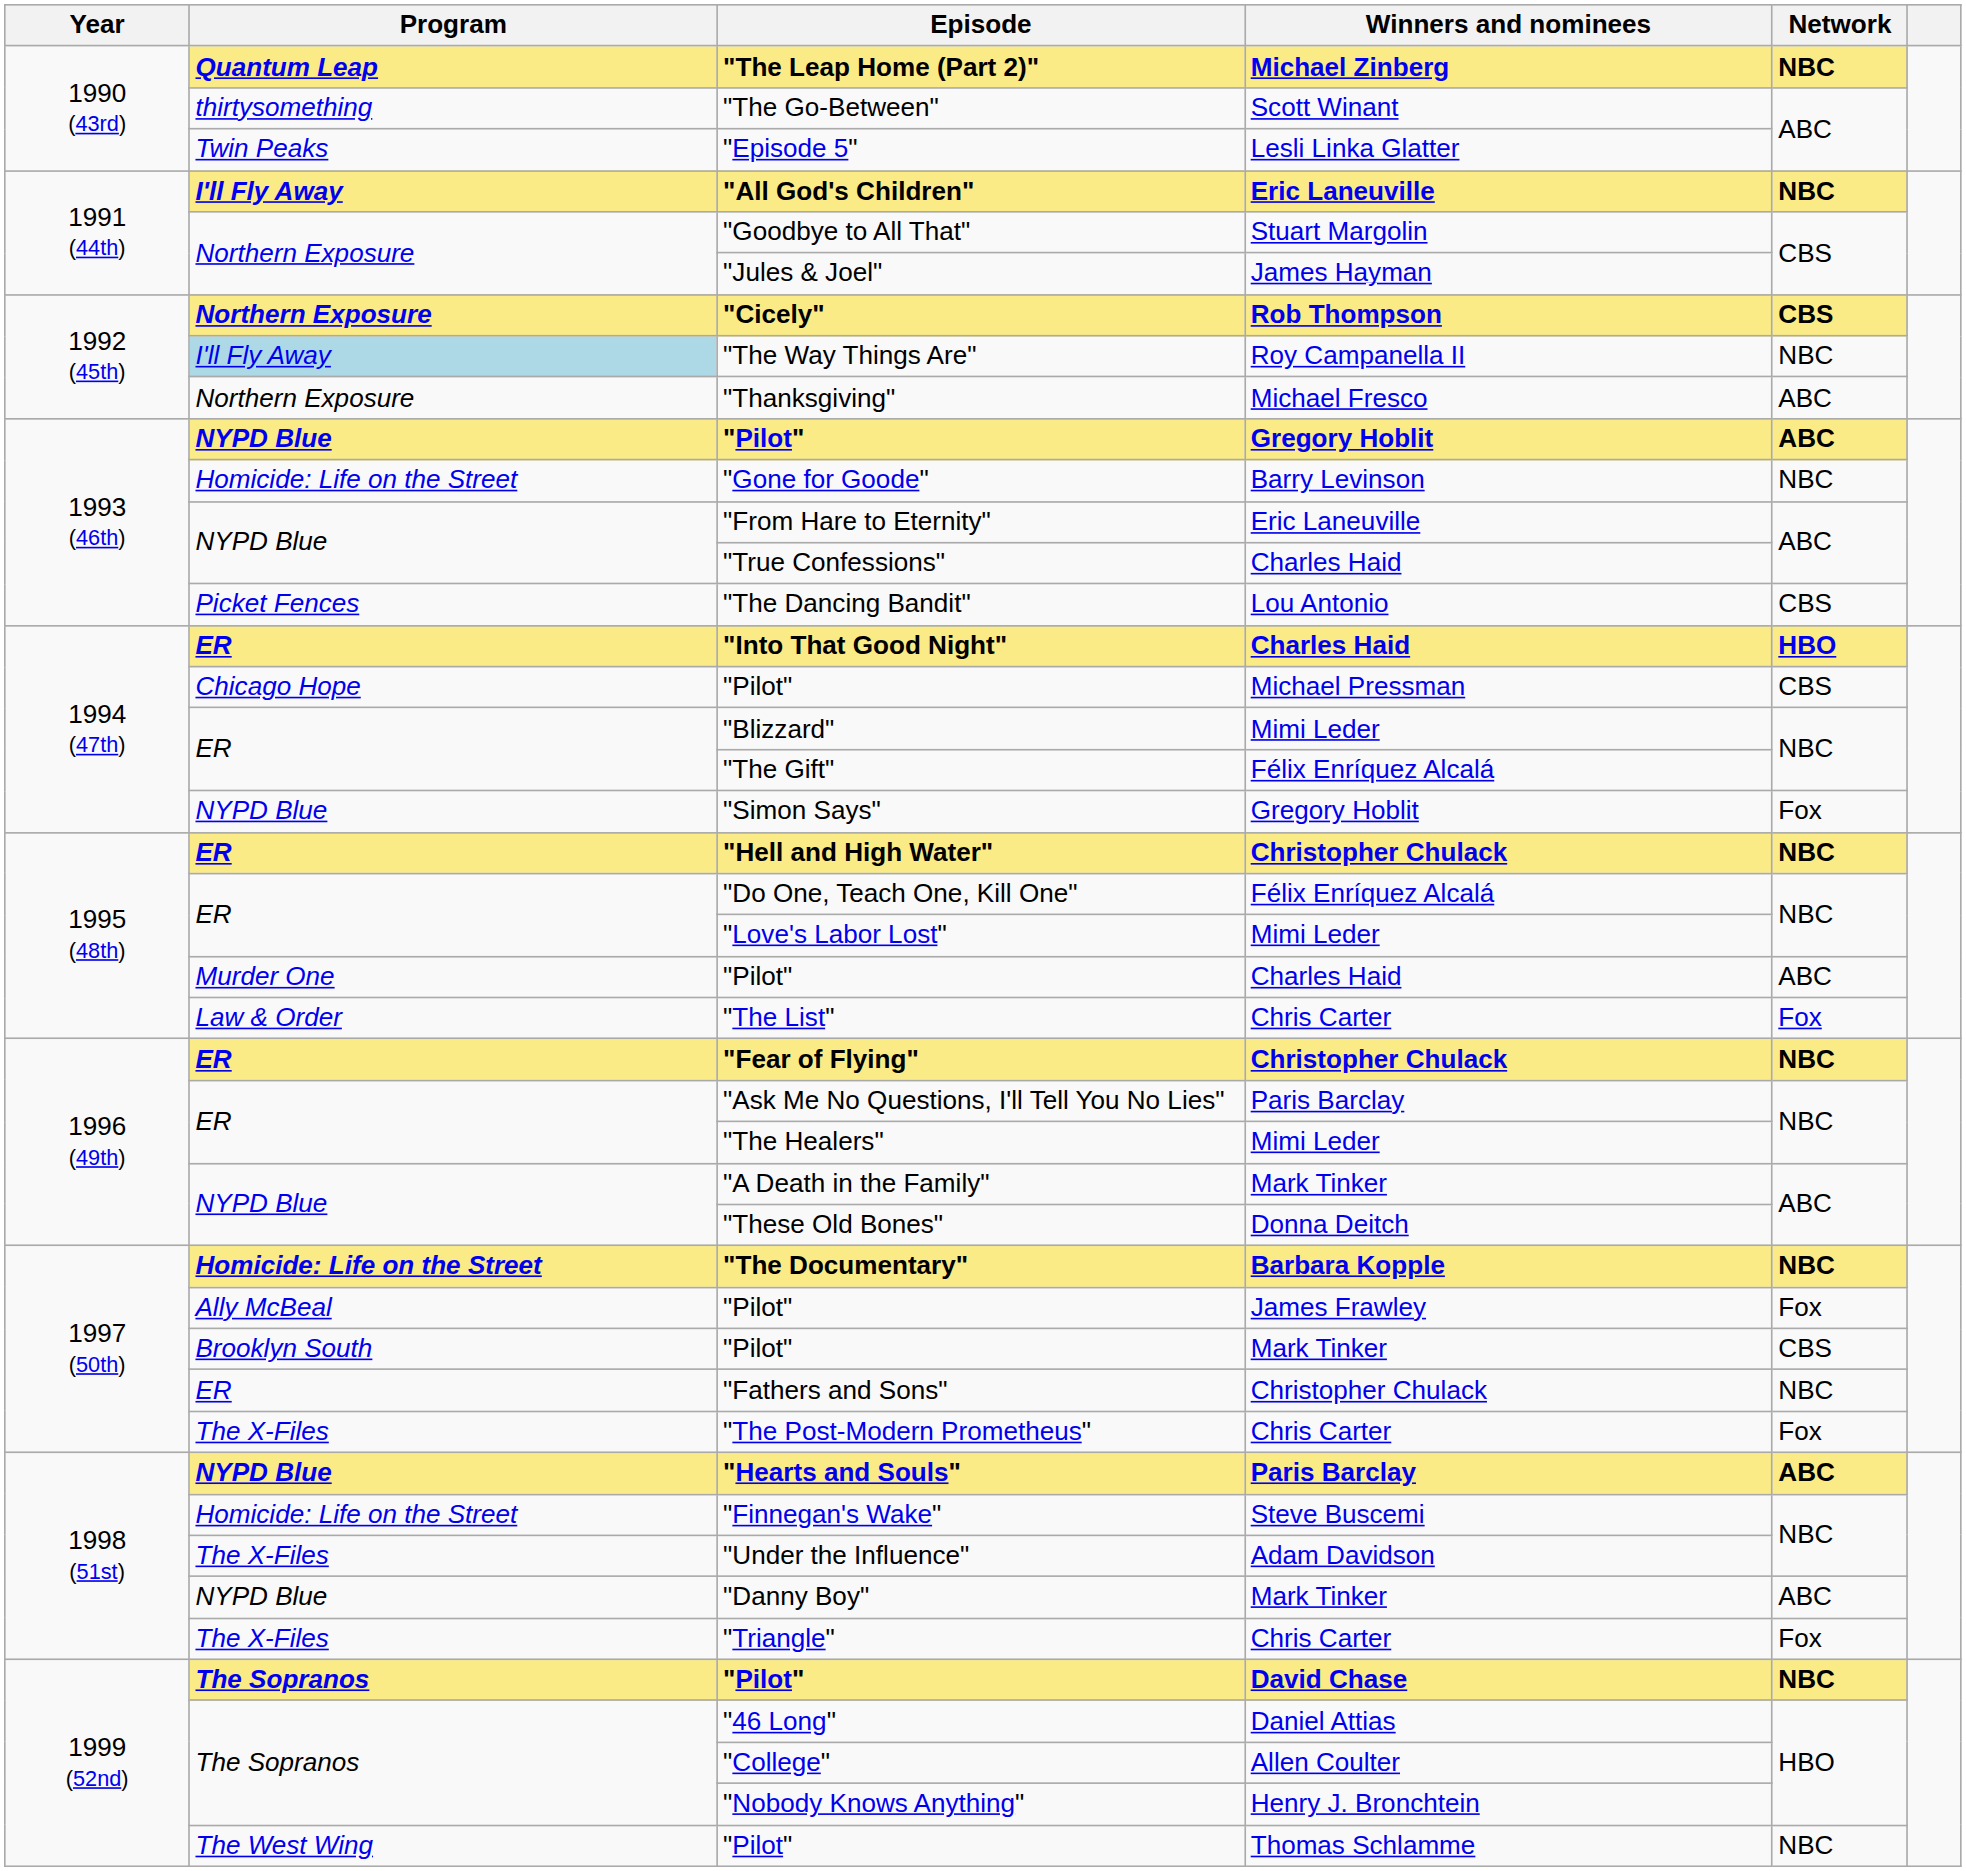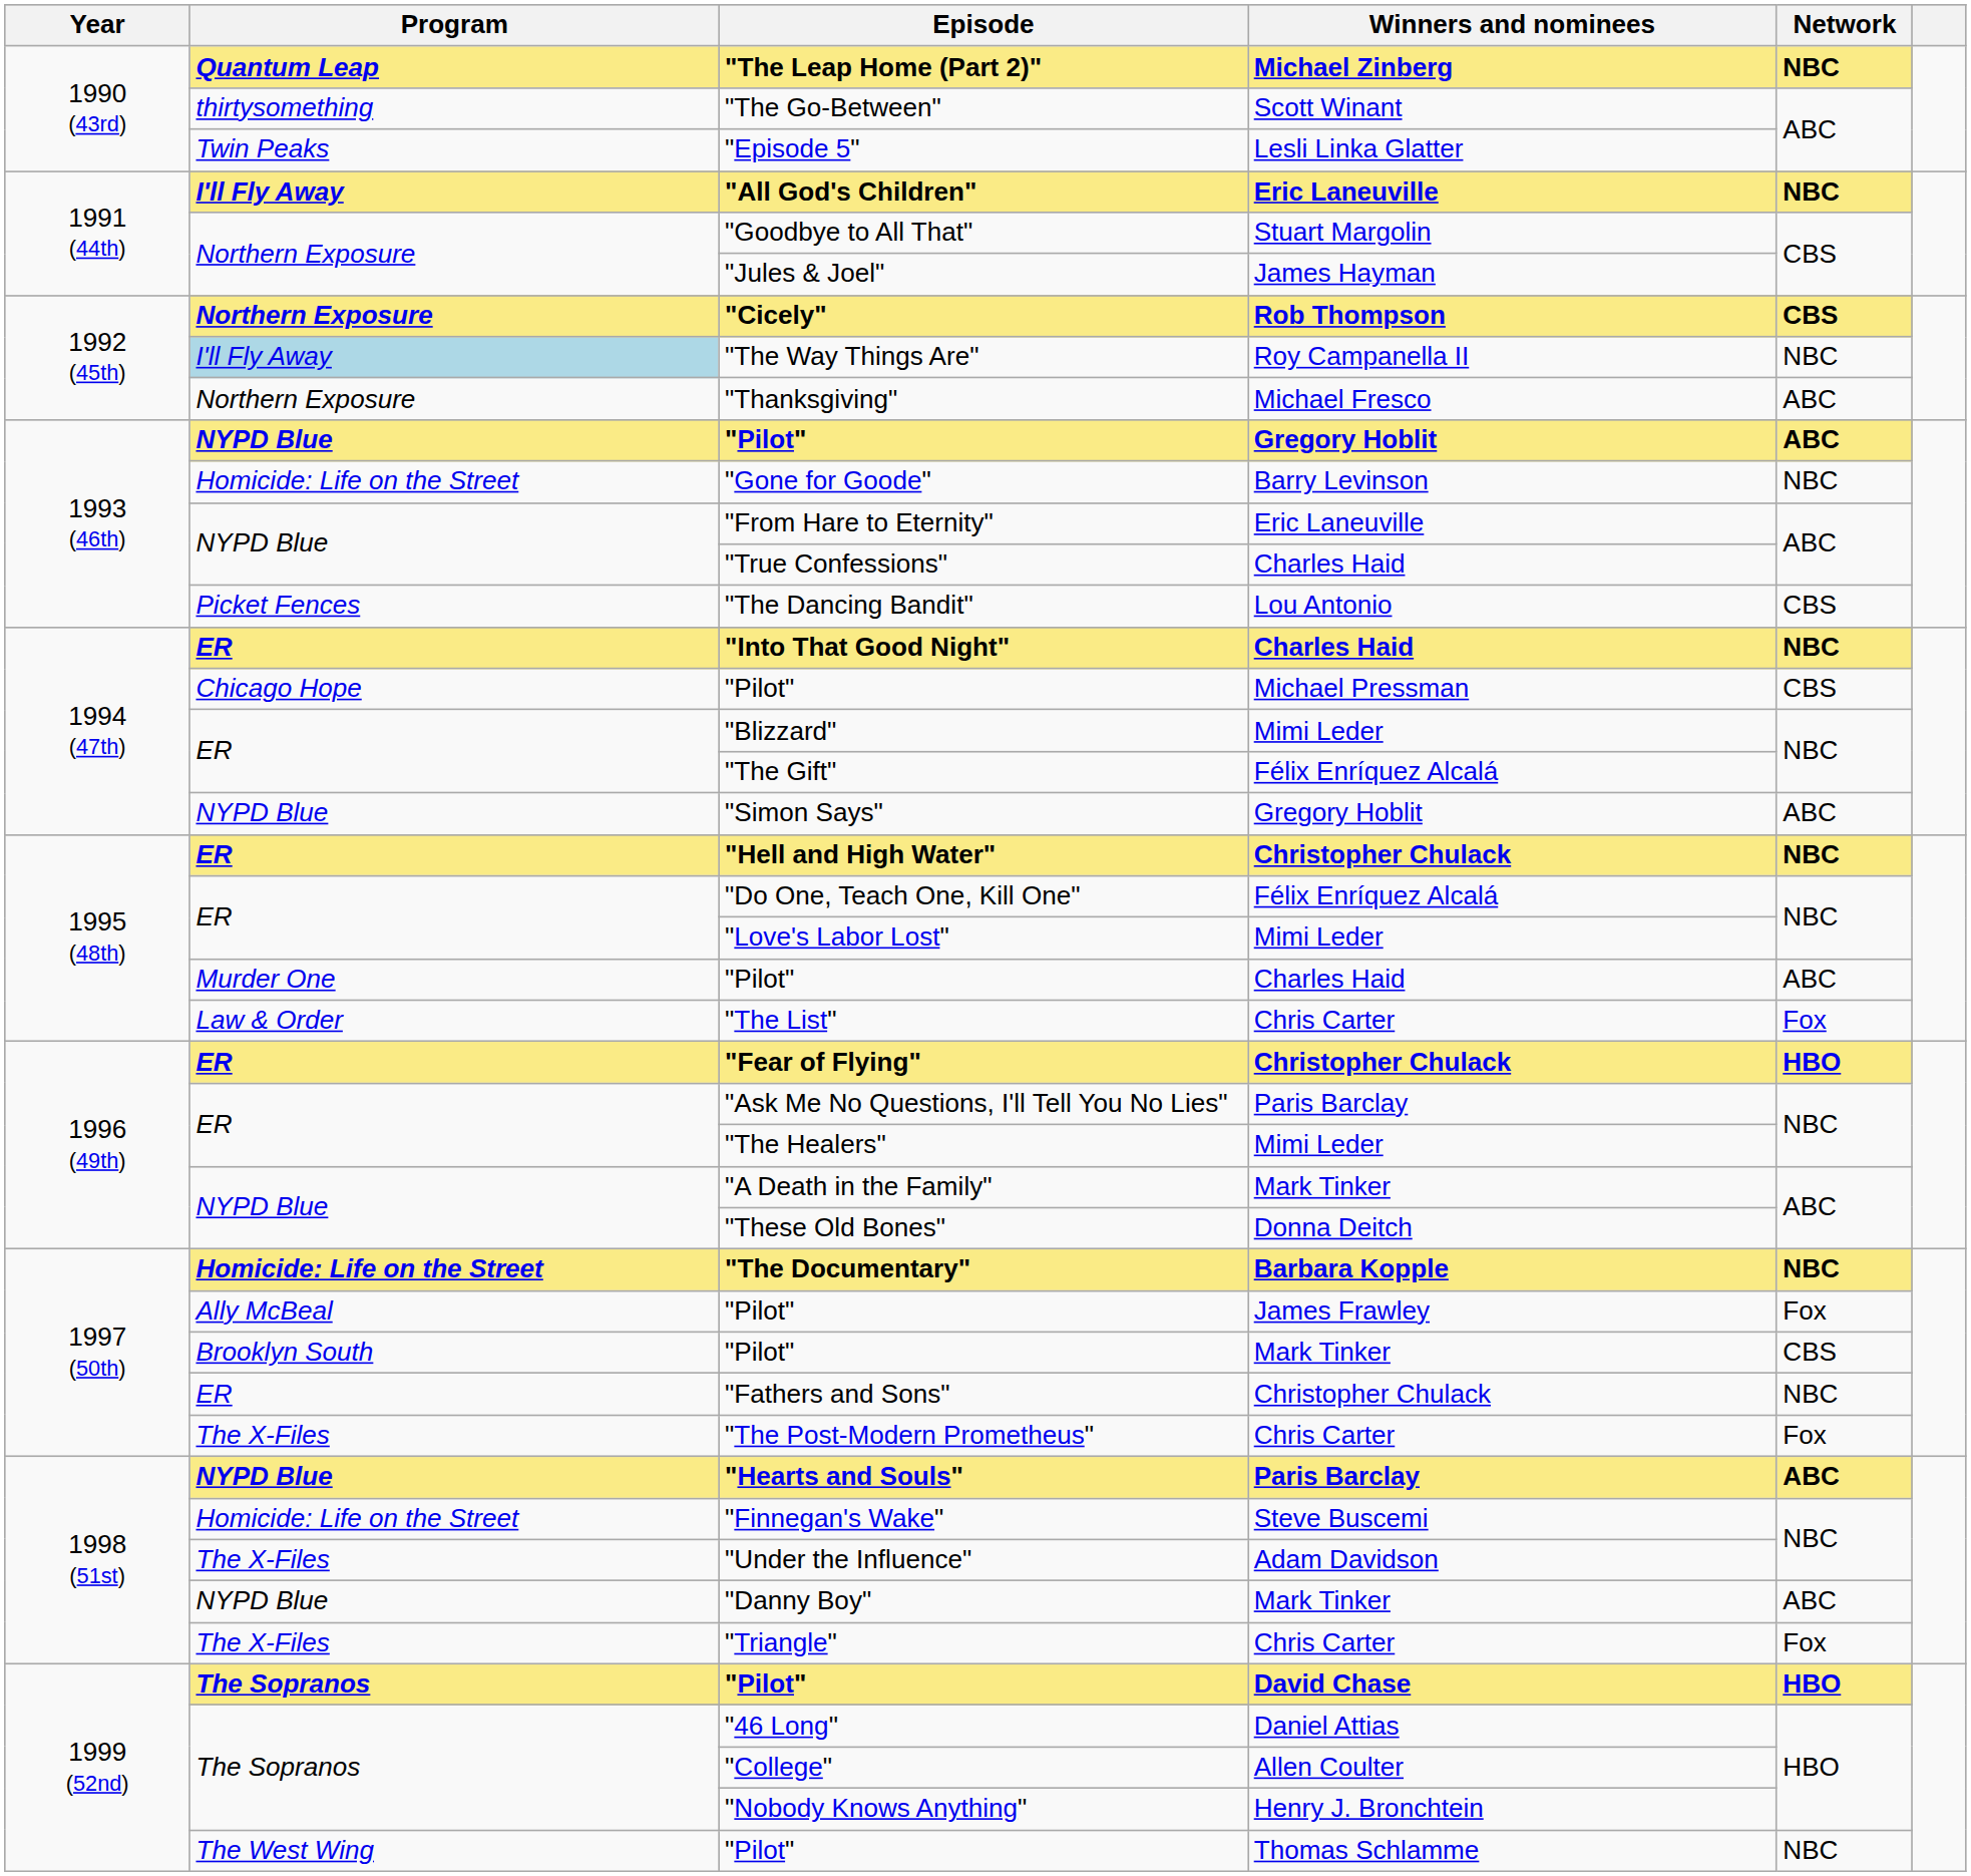"Into That Good Night" | Network: HBO -> NBC
"Simon Says" | Network: Fox -> ABC
"Fear of Flying" | Network: NBC -> HBO
"Pilot" / David Chase | Network: NBC -> HBO
